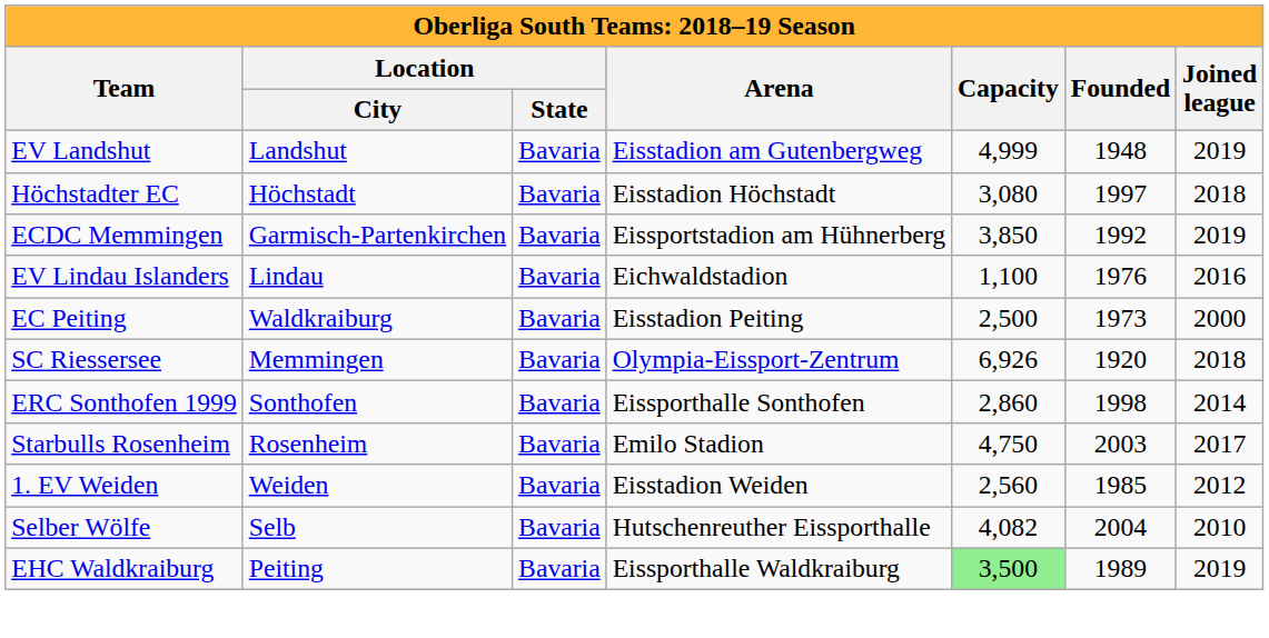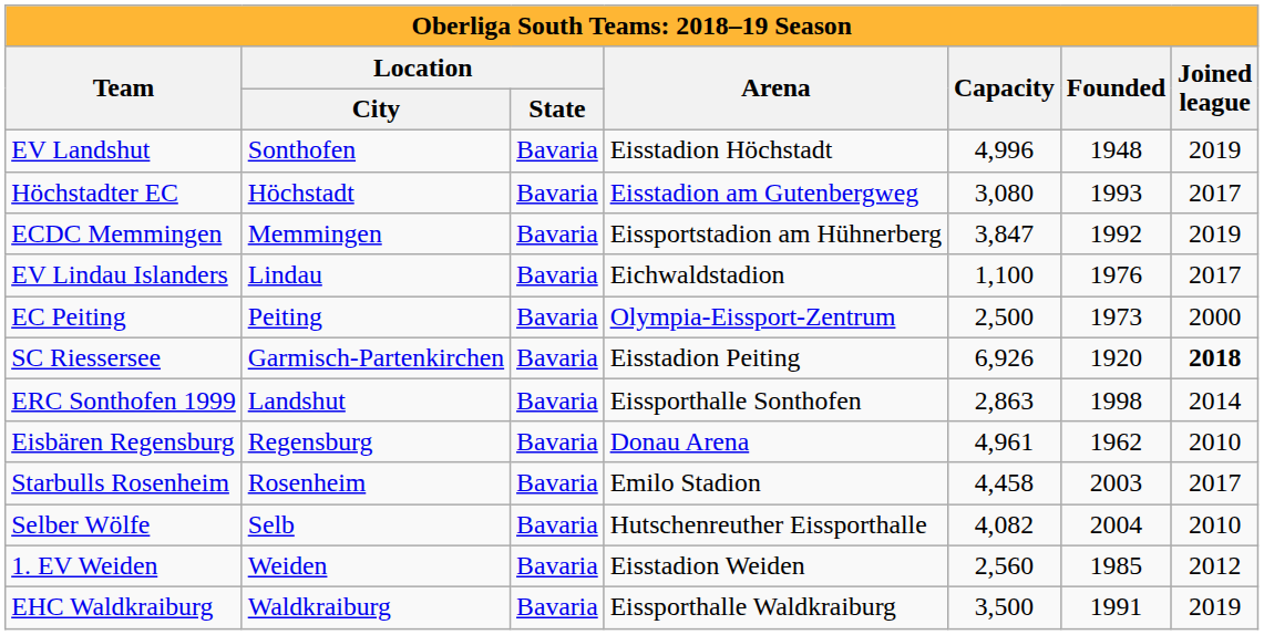EV Landshut | Location / City: Landshut -> Sonthofen
EV Landshut | Arena: Eisstadion am Gutenbergweg -> Eisstadion Höchstadt
EV Landshut | Capacity: 4,999 -> 4,996
Höchstadter EC | Arena: Eisstadion Höchstadt -> Eisstadion am Gutenbergweg
Höchstadter EC | Founded: 1997 -> 1993
Höchstadter EC | Joined league: 2018 -> 2017
ECDC Memmingen | Location / City: Garmisch-Partenkirchen -> Memmingen
ECDC Memmingen | Capacity: 3,850 -> 3,847
EV Lindau Islanders | Joined league: 2016 -> 2017
EC Peiting | Location / City: Waldkraiburg -> Peiting
EC Peiting | Arena: Eisstadion Peiting -> Olympia-Eissport-Zentrum
SC Riessersee | Location / City: Memmingen -> Garmisch-Partenkirchen
SC Riessersee | Arena: Olympia-Eissport-Zentrum -> Eisstadion Peiting
SC Riessersee | Joined league: normal -> bold
ERC Sonthofen 1999 | Location / City: Sonthofen -> Landshut
ERC Sonthofen 1999 | Capacity: 2,860 -> 2,863
+ row: Eisbären Regensburg | Regensburg | Bavaria | Donau Arena | 4,961 | 1962 | 2010
Starbulls Rosenheim | Capacity: 4,750 -> 4,458
rows swapped: Selber Wölfe <-> 1. EV Weiden
EHC Waldkraiburg | Location / City: Peiting -> Waldkraiburg
EHC Waldkraiburg | Capacity: lightgreen background -> no background
EHC Waldkraiburg | Founded: 1989 -> 1991
